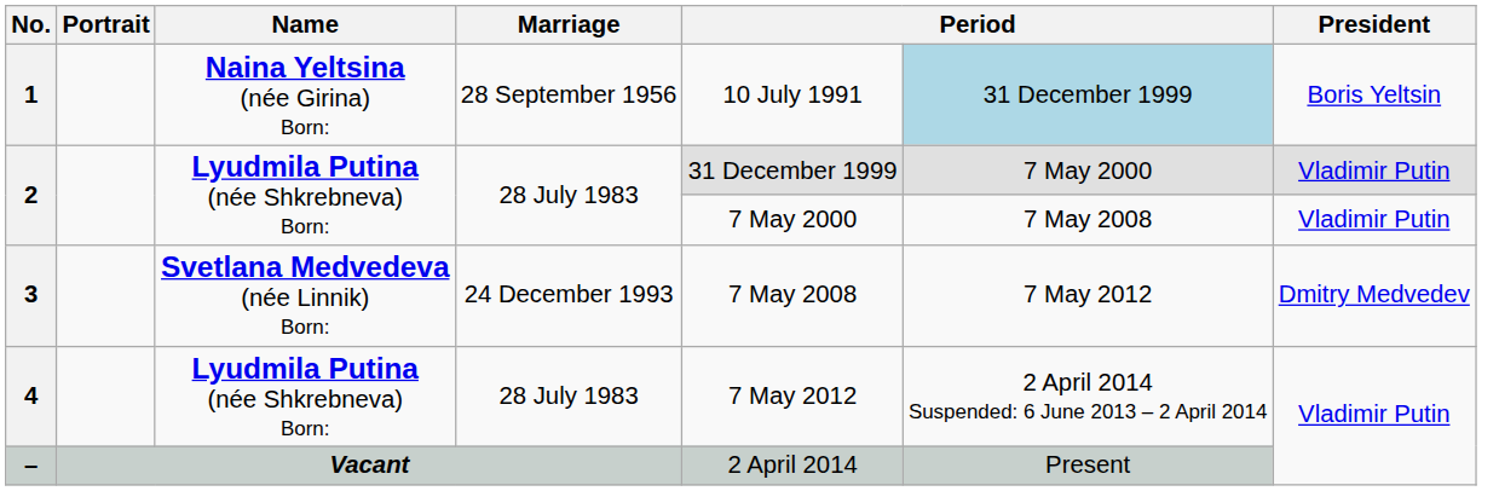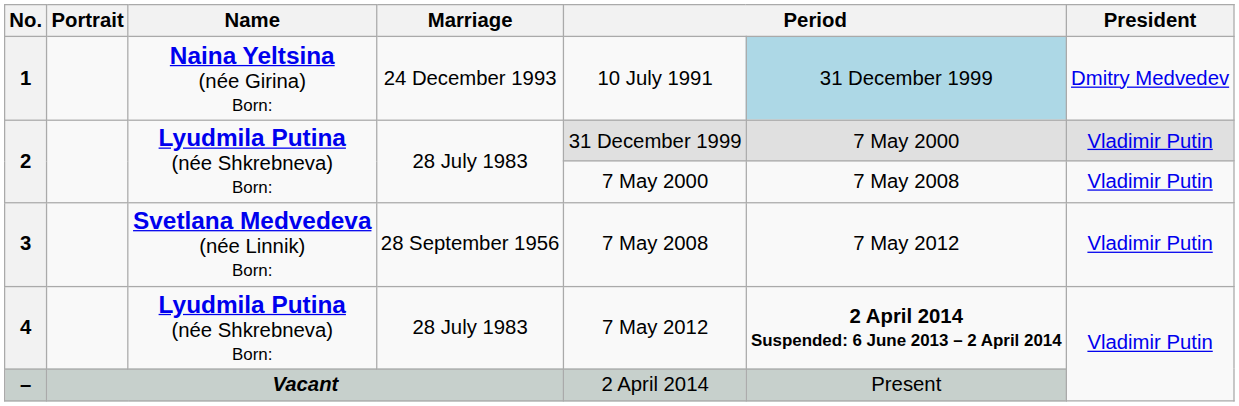1 | Marriage: 28 September 1956 -> 24 December 1993
1 | President: Boris Yeltsin -> Dmitry Medvedev
3 | Marriage: 24 December 1993 -> 28 September 1956
3 | President: Dmitry Medvedev -> Vladimir Putin
4 | column 6: normal -> bold
